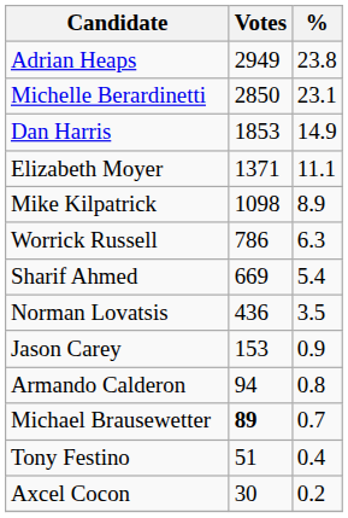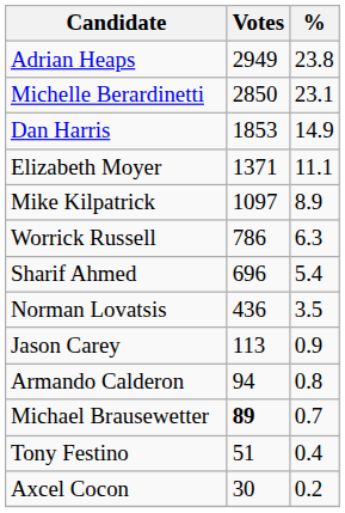Mike Kilpatrick | Votes: 1098 -> 1097
Sharif Ahmed | Votes: 669 -> 696
Jason Carey | Votes: 153 -> 113
